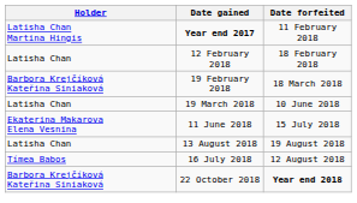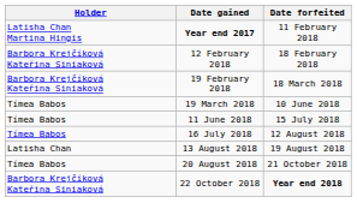12 February 2018 | Holder: Latisha Chan -> Barbora Krejčíková Kateřina Siniaková
19 March 2018 | Holder: Latisha Chan -> Tímea Babos
11 June 2018 | Holder: Ekaterina Makarova Elena Vesnina -> Tímea Babos
rows swapped: 16 July 2018 <-> 13 August 2018
+ row: Tímea Babos | 20 August 2018 | 21 October 2018
